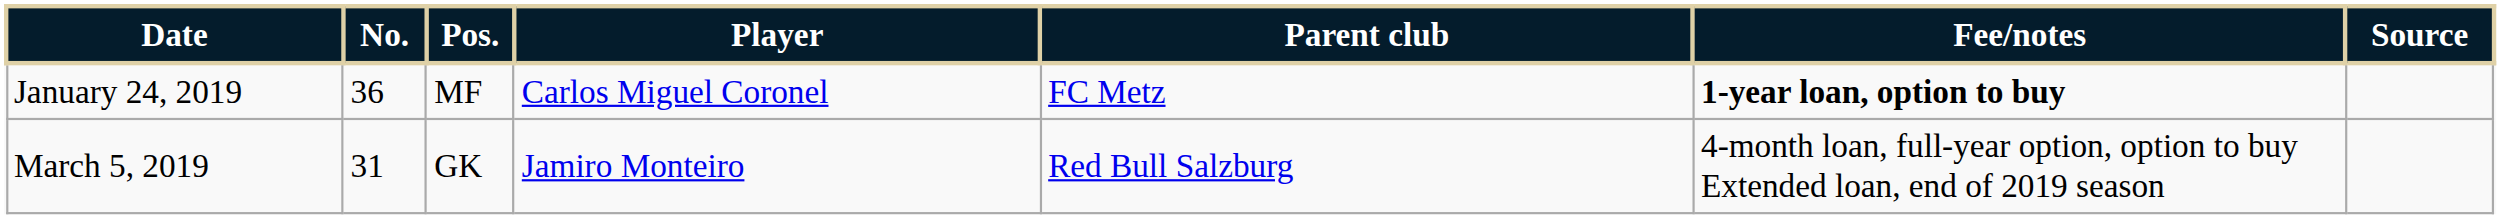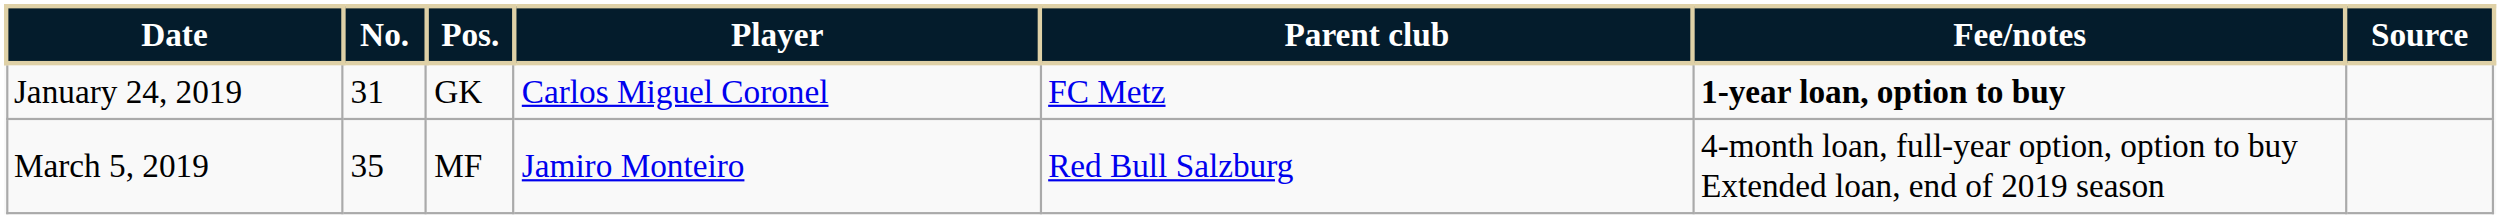January 24, 2019 | No.: 36 -> 31
January 24, 2019 | Pos.: MF -> GK
March 5, 2019 | No.: 31 -> 35
March 5, 2019 | Pos.: GK -> MF
